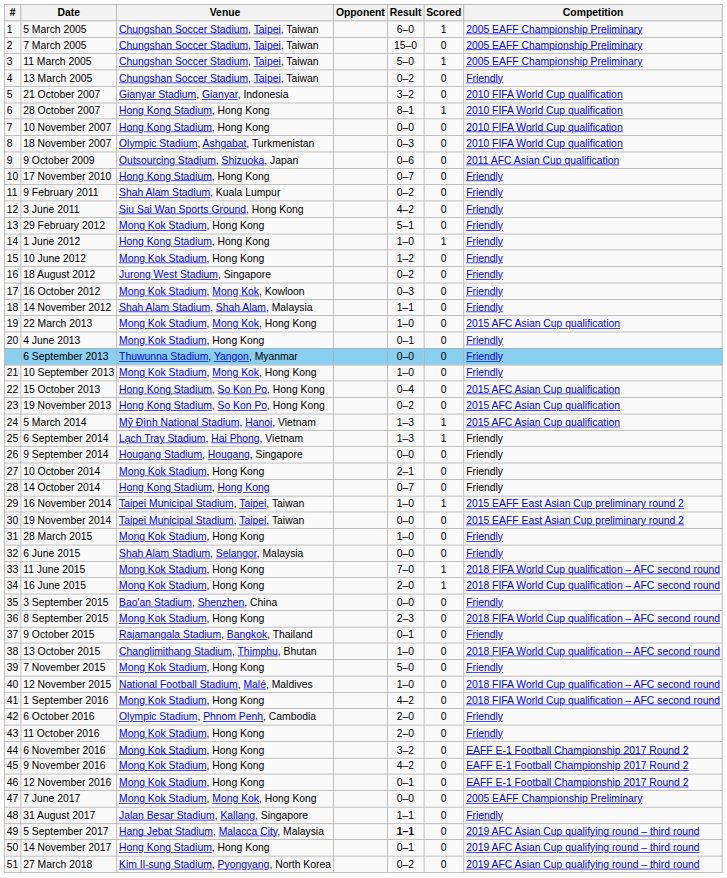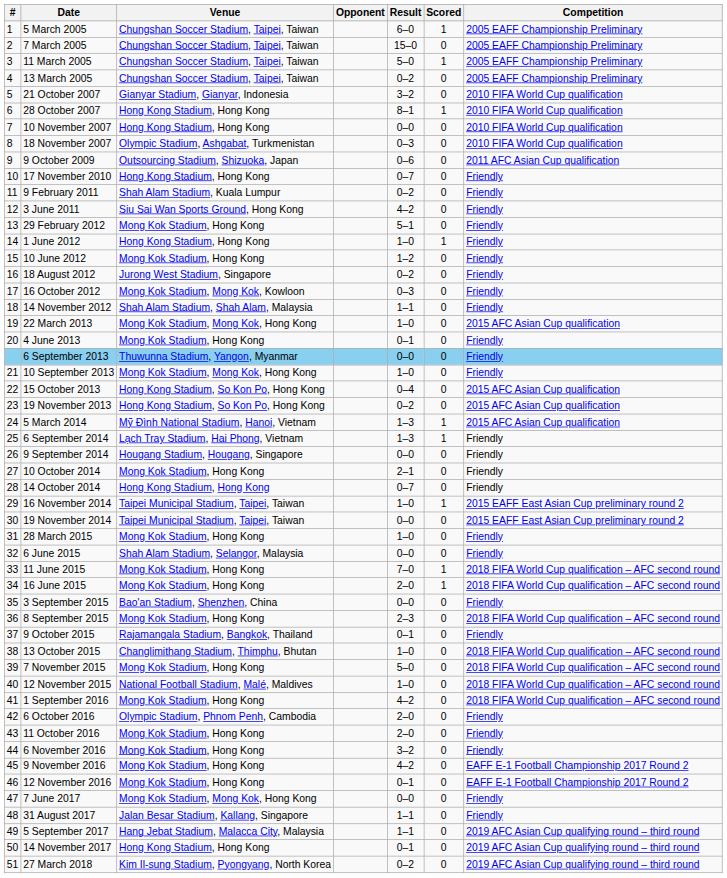13 March 2005 | Competition: Friendly -> 2005 EAFF Championship Preliminary
7 November 2015 | Competition: Friendly -> 2018 FIFA World Cup qualification – AFC second round
6 November 2016 | Competition: EAFF E-1 Football Championship 2017 Round 2 -> Friendly
7 June 2017 | Competition: 2005 EAFF Championship Preliminary -> Friendly
5 September 2017 | Result: bold -> normal
